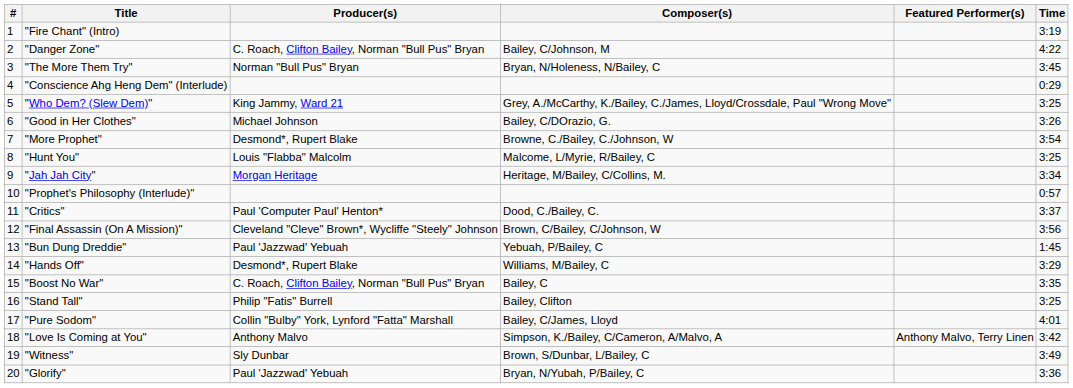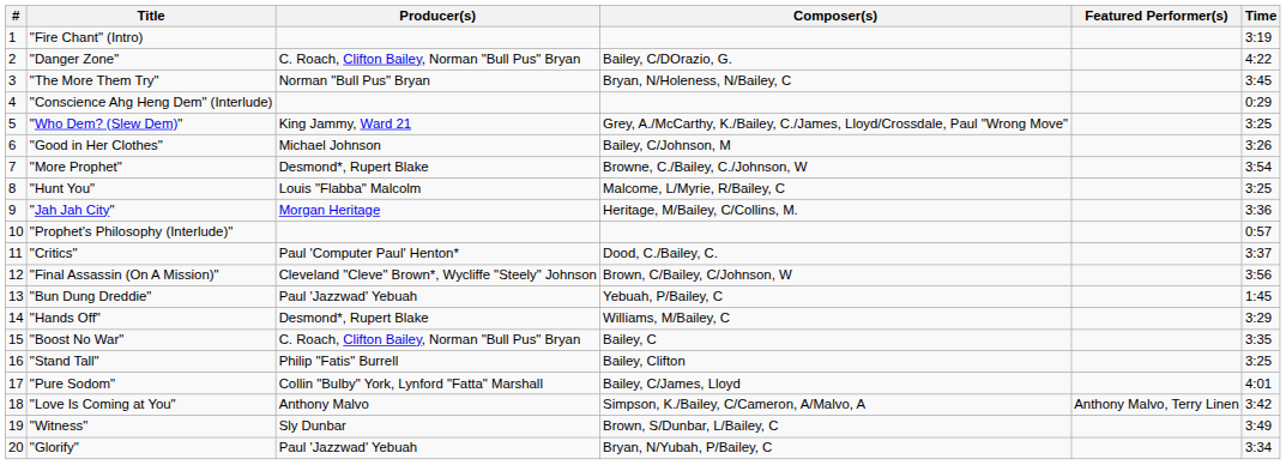"Danger Zone" | Composer(s): Bailey, C/Johnson, M -> Bailey, C/DOrazio, G.
"Good in Her Clothes" | Composer(s): Bailey, C/DOrazio, G. -> Bailey, C/Johnson, M
"Jah Jah City" | Time: 3:34 -> 3:36
"Glorify" | Time: 3:36 -> 3:34
